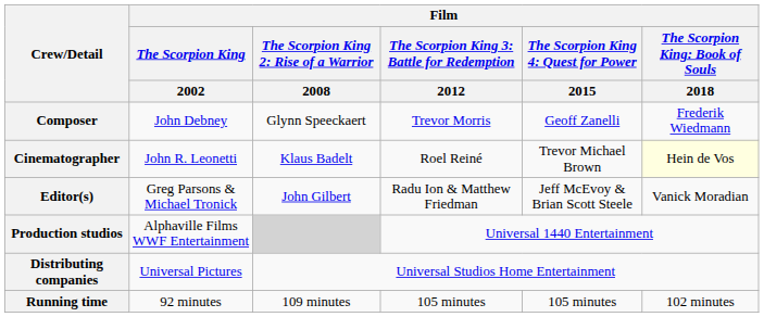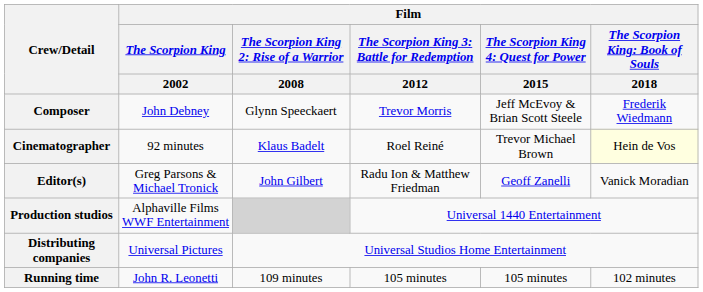Composer | column 5: Geoff Zanelli -> Jeff McEvoy & Brian Scott Steele
Cinematographer | Film / The Scorpion King / 2002: John R. Leonetti -> 92 minutes
Editor(s) | column 5: Jeff McEvoy & Brian Scott Steele -> Geoff Zanelli
Running time | Film / The Scorpion King / 2002: 92 minutes -> John R. Leonetti
